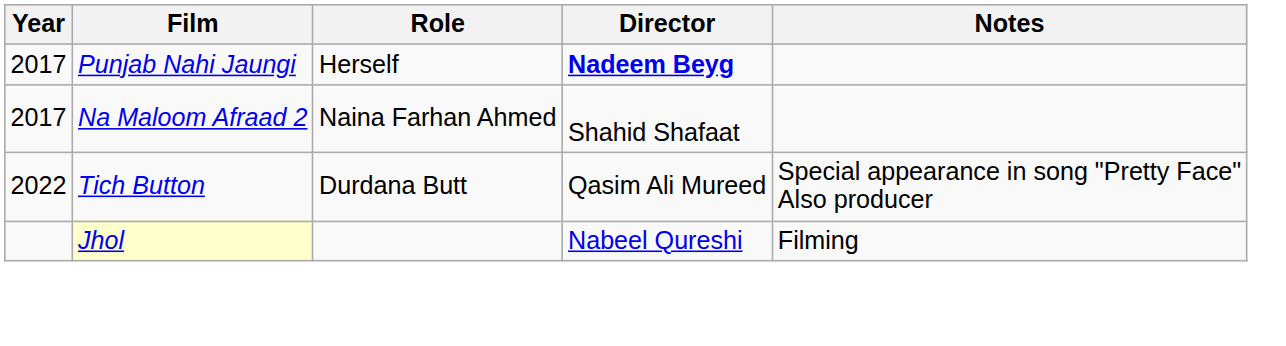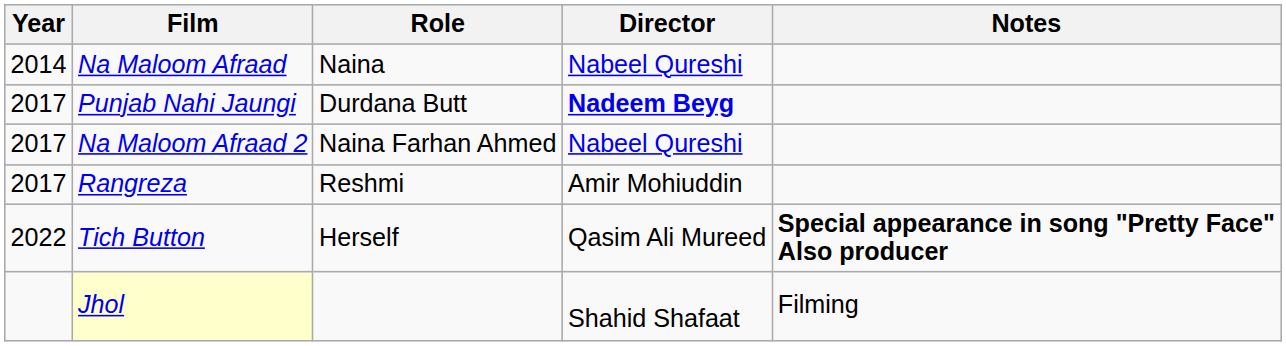+ row: 2014 | Na Maloom Afraad | Naina | Nabeel Qureshi
Punjab Nahi Jaungi | Role: Herself -> Durdana Butt
Na Maloom Afraad 2 | Director: Shahid Shafaat -> Nabeel Qureshi
+ row: 2017 | Rangreza | Reshmi | Amir Mohiuddin
Tich Button | Role: Durdana Butt -> Herself
Tich Button | Notes: normal -> bold
Jhol | Director: Nabeel Qureshi -> Shahid Shafaat
